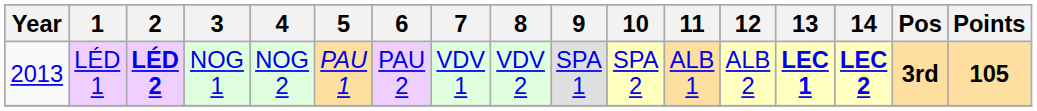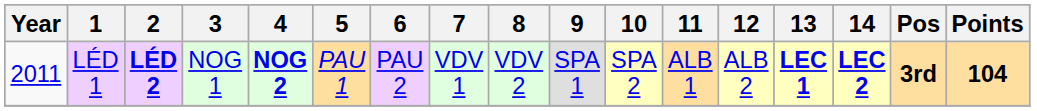LÉD 1 | Year: 2013 -> 2011
LÉD 1 | 4: normal -> bold
LÉD 1 | Points: 105 -> 104
